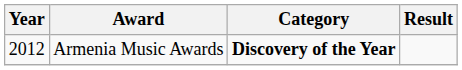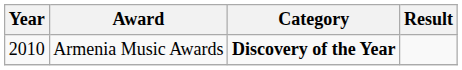Armenia Music Awards | Year: 2012 -> 2010
